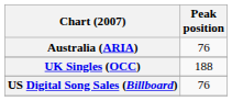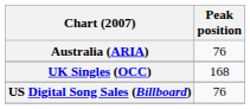UK Singles (OCC) | Peak position: 188 -> 168
